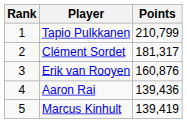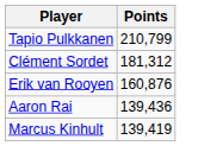- column: Rank | 1 | 2 | 3 | 4 | 5
Clément Sordet | Points: 181,317 -> 181,312
